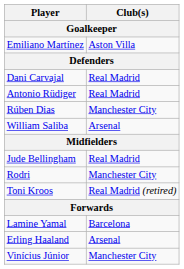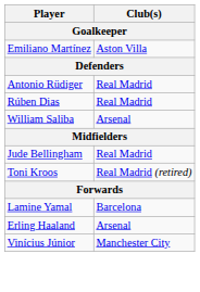- row: Dani Carvajal | Real Madrid
Rúben Dias | Club(s): Manchester City -> Real Madrid
- row: Rodri | Manchester City
